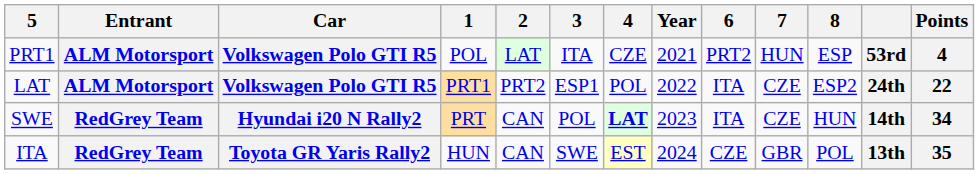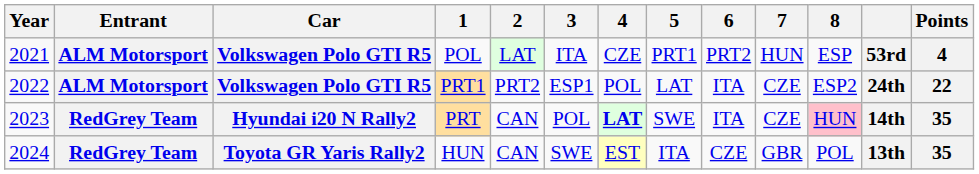columns swapped: Year <-> 5
PRT | 8: no background -> pink background
PRT | Points: 34 -> 35
